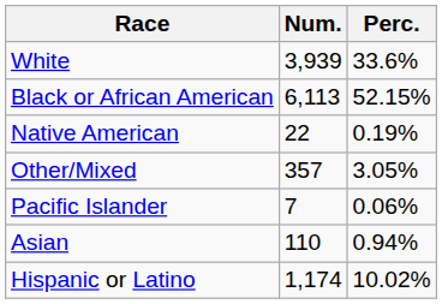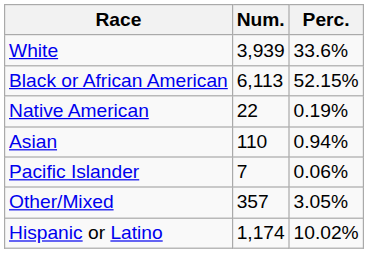rows swapped: Asian <-> Other/Mixed
